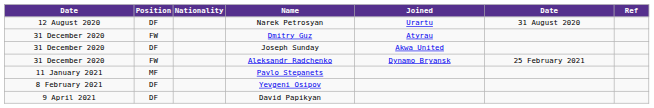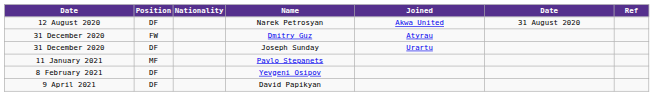Narek Petrosyan | Joined: Urartu -> Akwa United
Joseph Sunday | Joined: Akwa United -> Urartu
- row: 31 December 2020 | FW | Aleksandr Radchenko | Dynamo Bryansk | 25 February 2021
